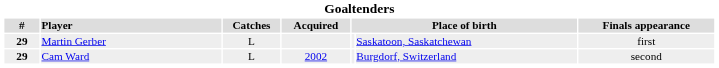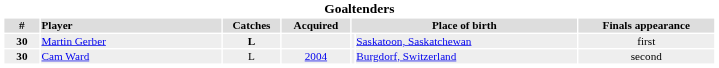Martin Gerber | #: 29 -> 30
Martin Gerber | Catches: normal -> bold
Cam Ward | #: 29 -> 30
Cam Ward | Acquired: 2002 -> 2004
